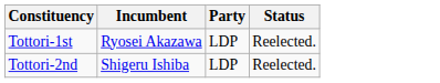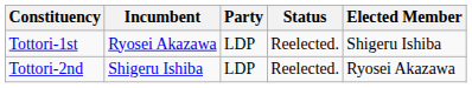+ column: Elected Member | Shigeru Ishiba | Ryosei Akazawa
